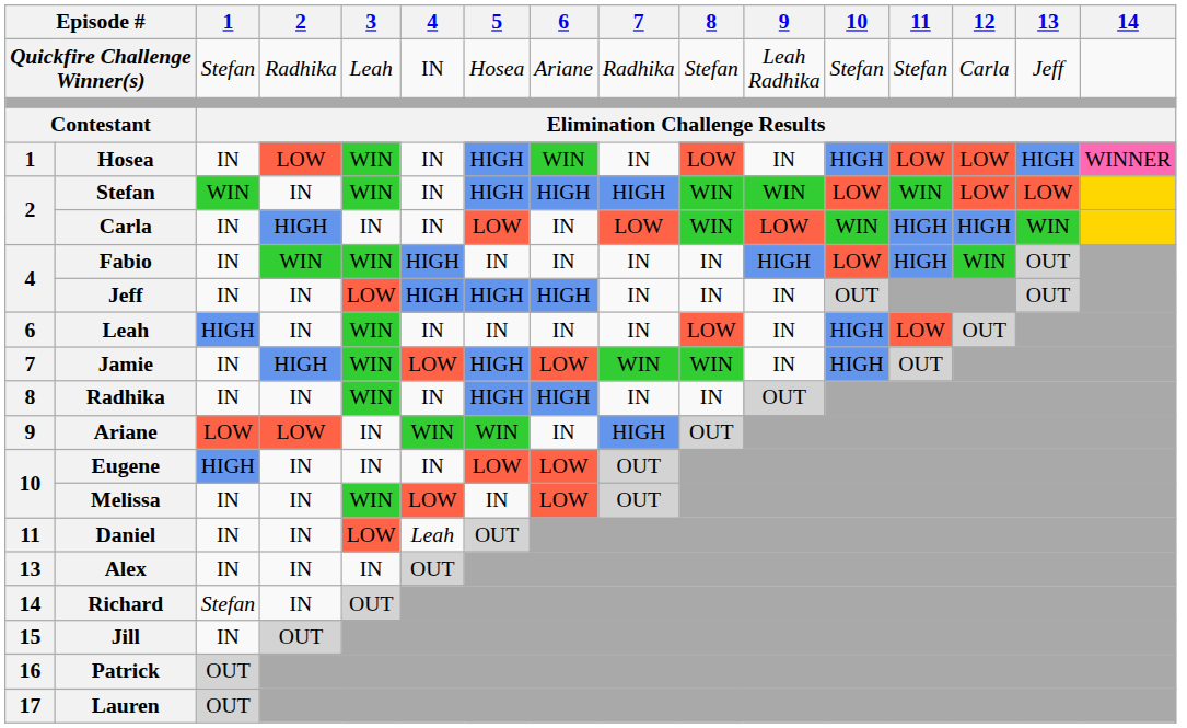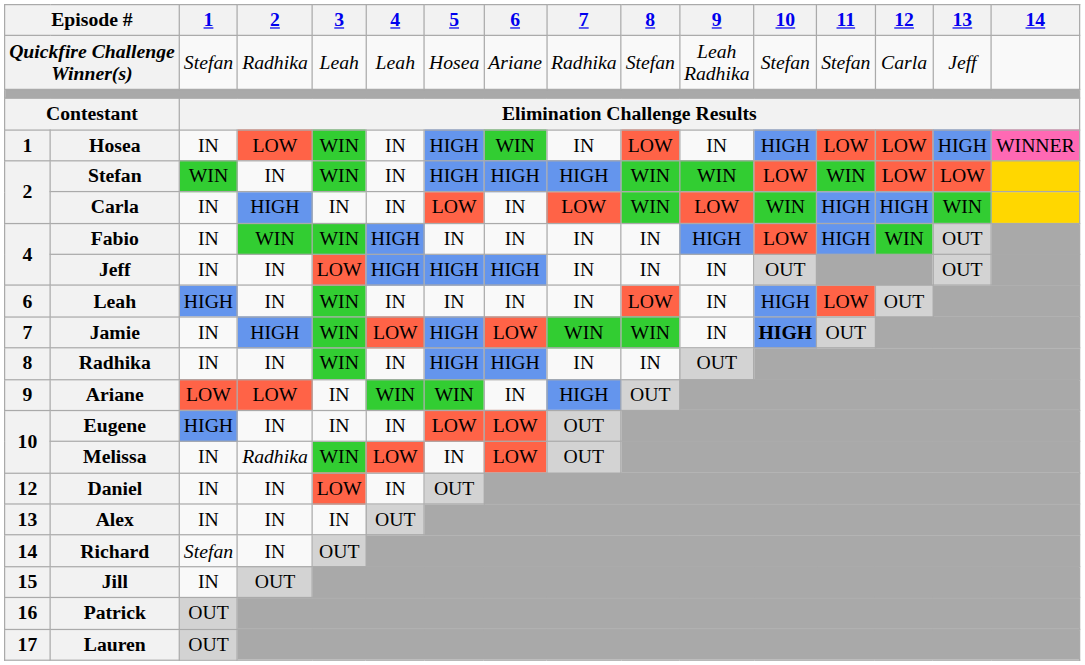Quickfire Challenge Winner(s) | 4: IN -> Leah
Jamie | 10: normal -> bold
Melissa | 2: IN -> Radhika
Daniel | column 1: 11 -> 12
Daniel | 4: Leah -> IN
